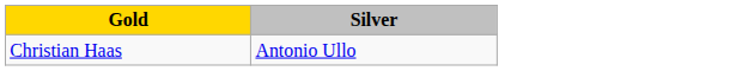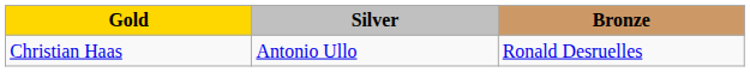+ column: Bronze | Ronald Desruelles
